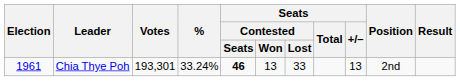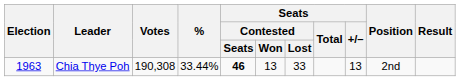Chia Thye Poh | Election: 1961 -> 1963
Chia Thye Poh | Votes: 193,301 -> 190,308
Chia Thye Poh | %: 33.24% -> 33.44%
